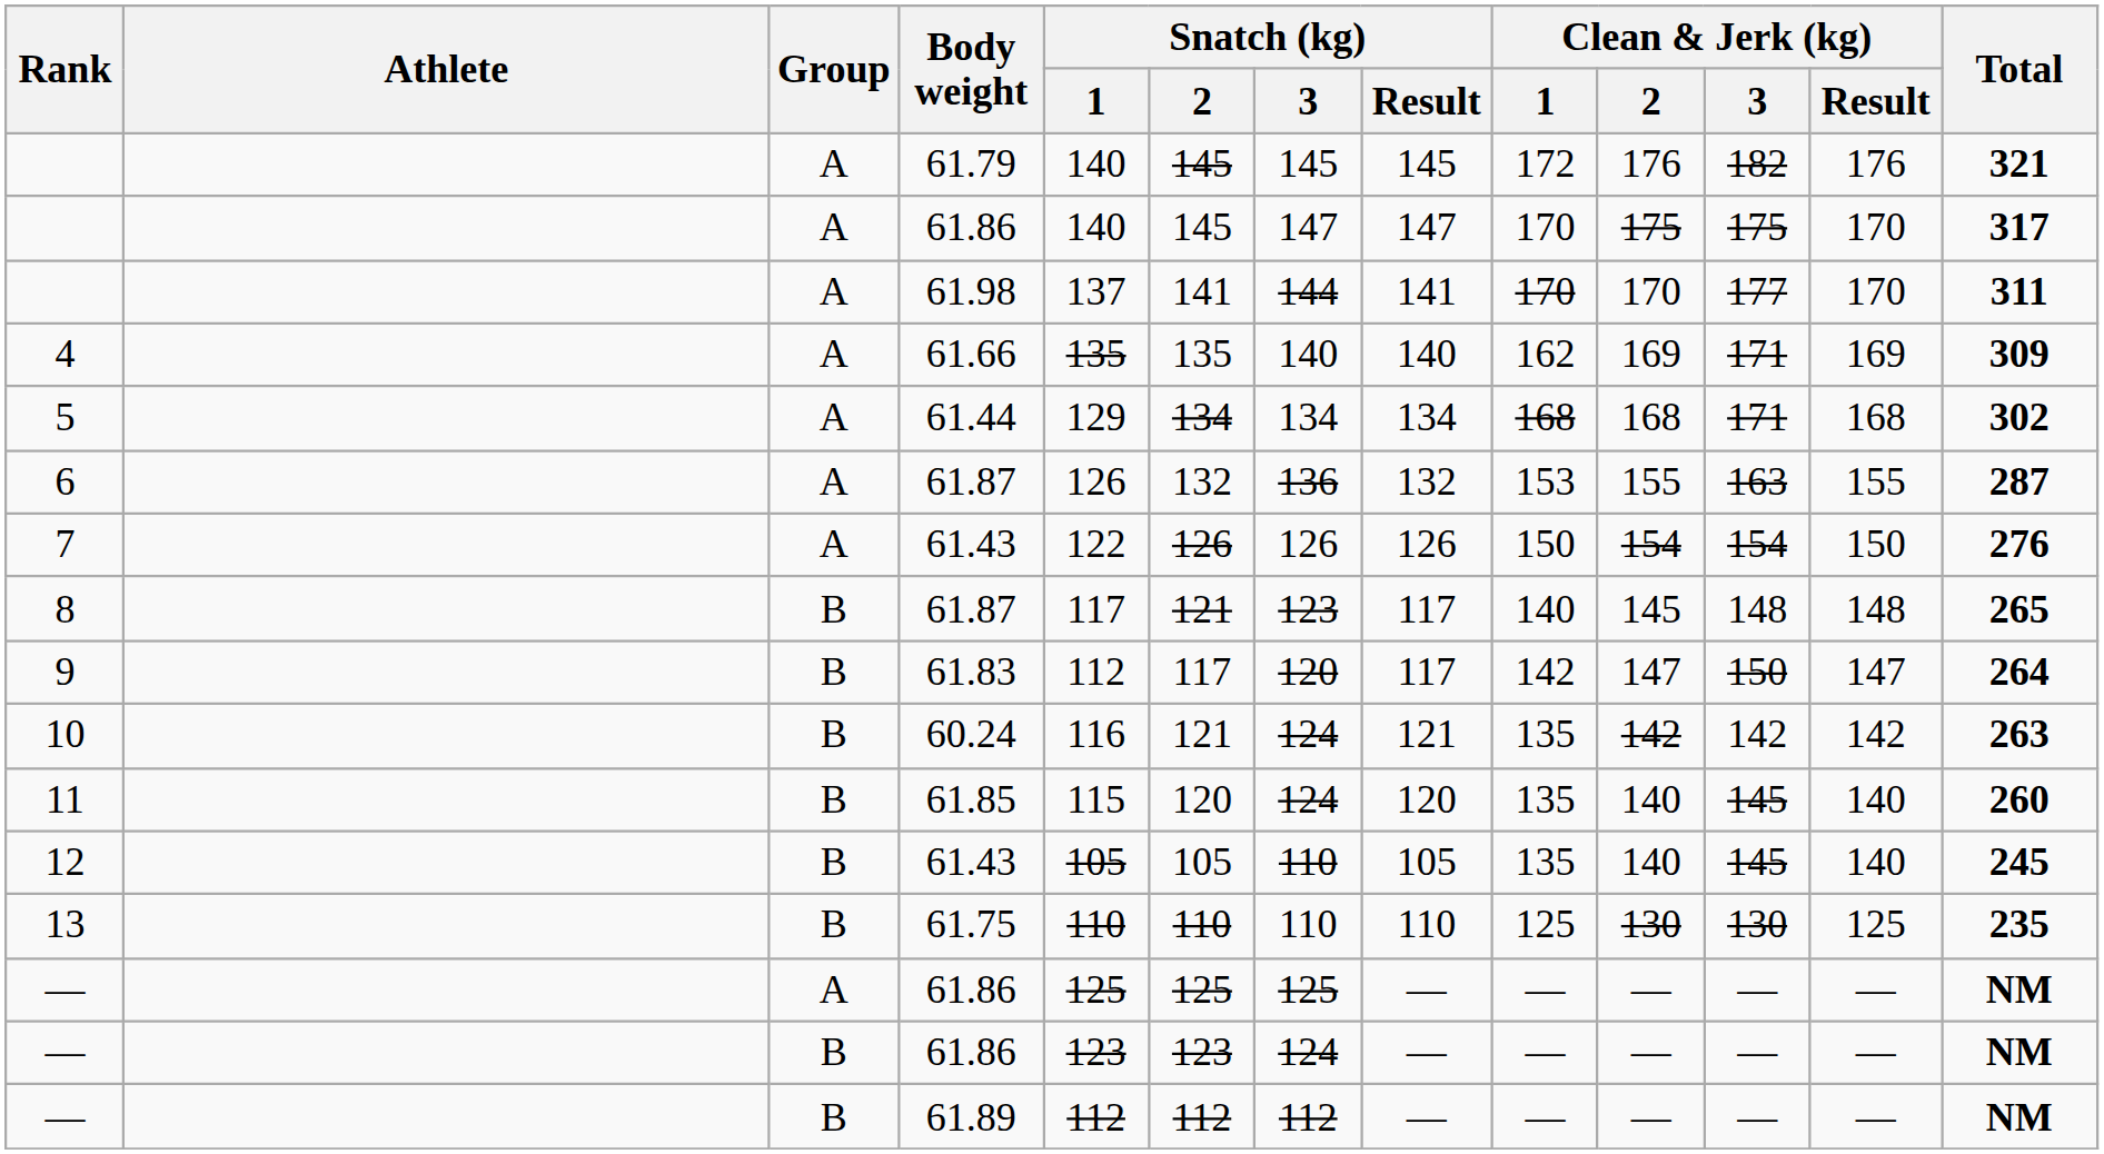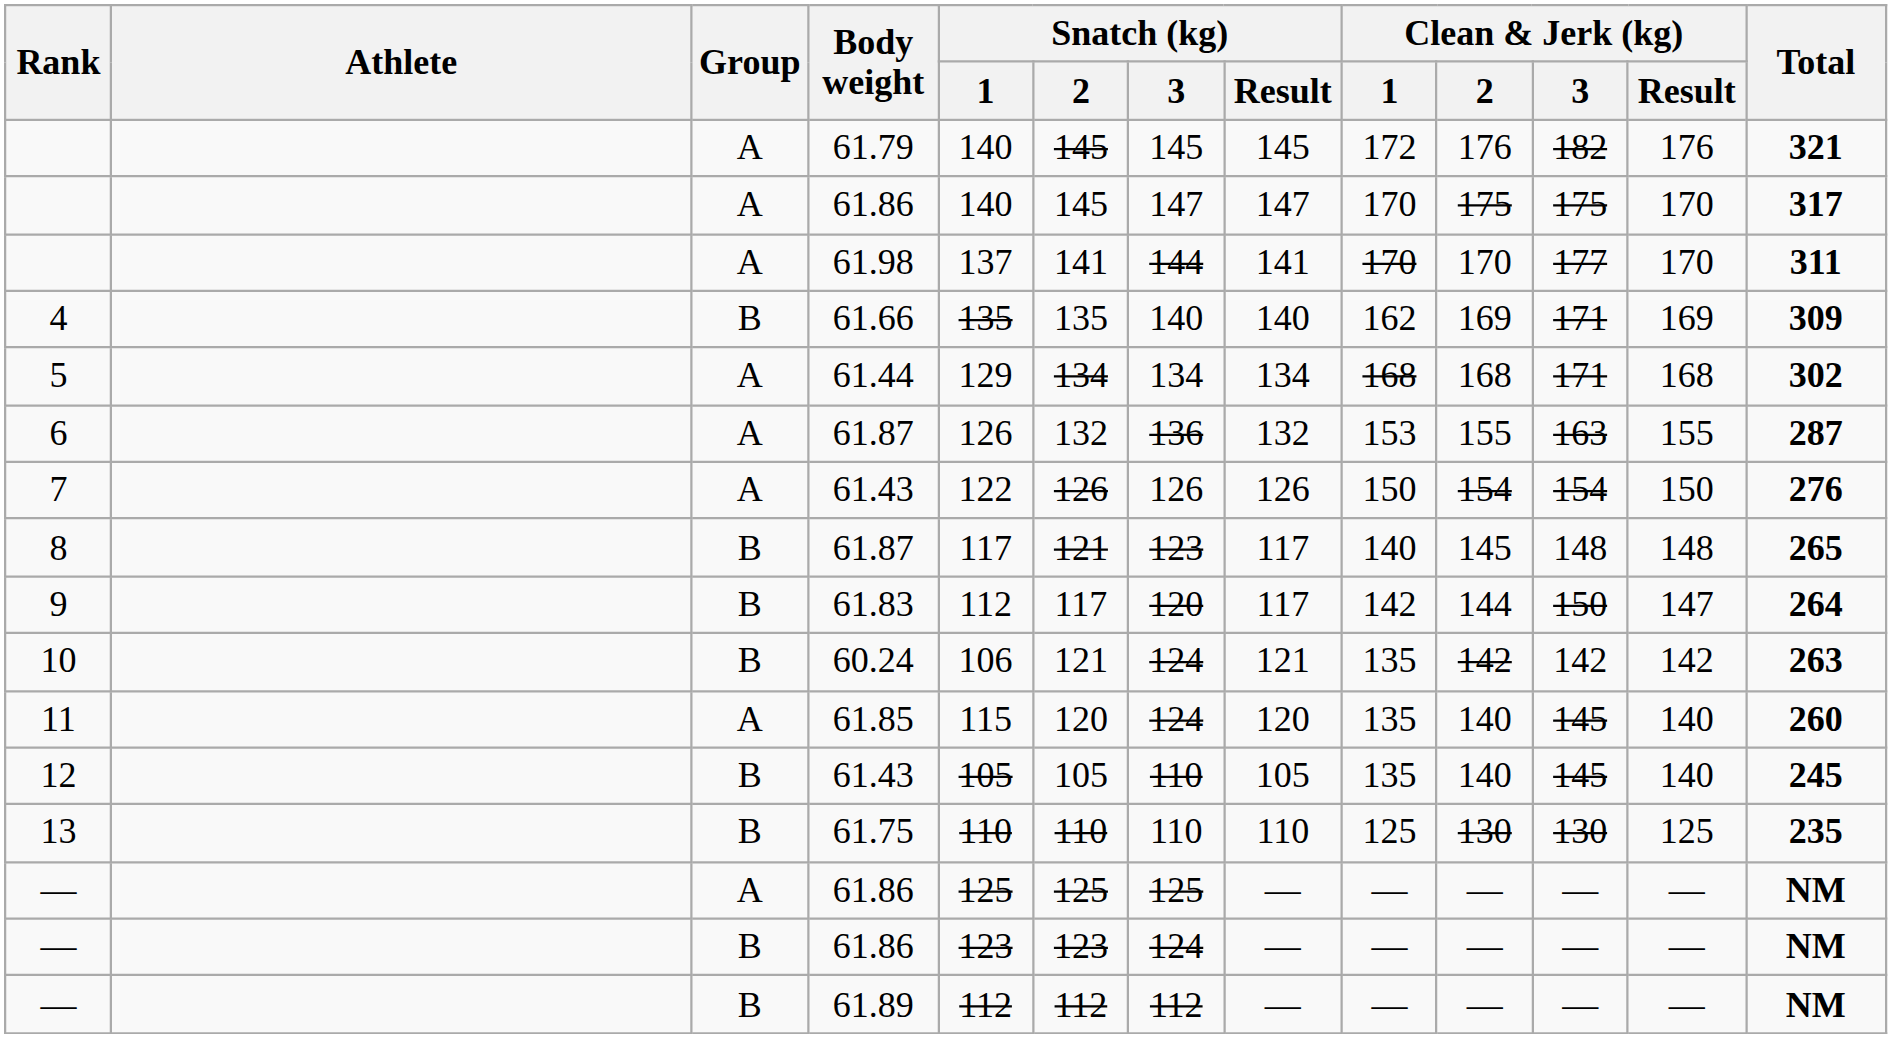4 | Group: A -> B
9 | Clean & Jerk (kg) / 2: 147 -> 144
10 | Snatch (kg) / 1: 116 -> 106
11 | Group: B -> A
